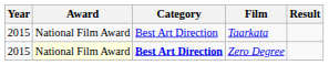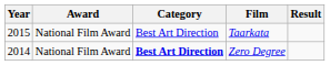Zero Degree | Year: 2015 -> 2014
Zero Degree | Award: lightyellow background -> no background
